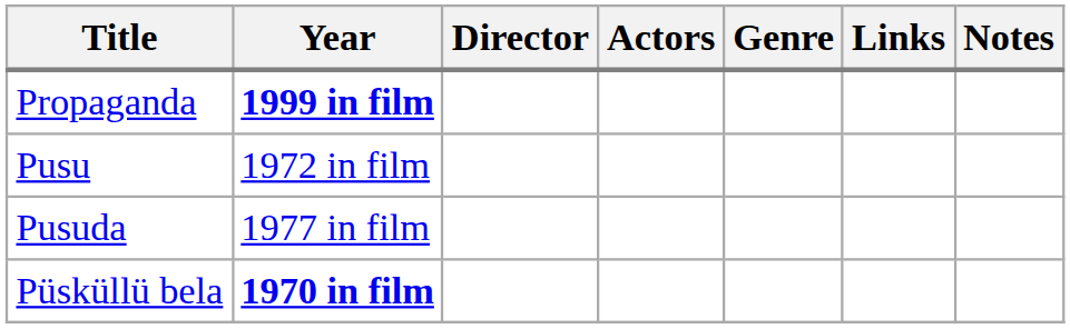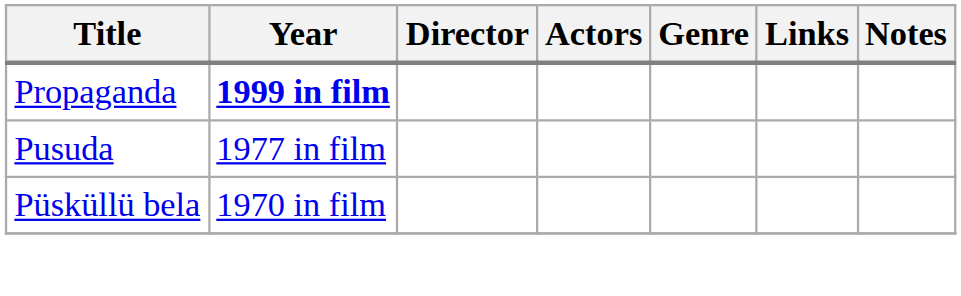- row: Pusu | 1972 in film
Püsküllü bela | Year: bold -> normal
